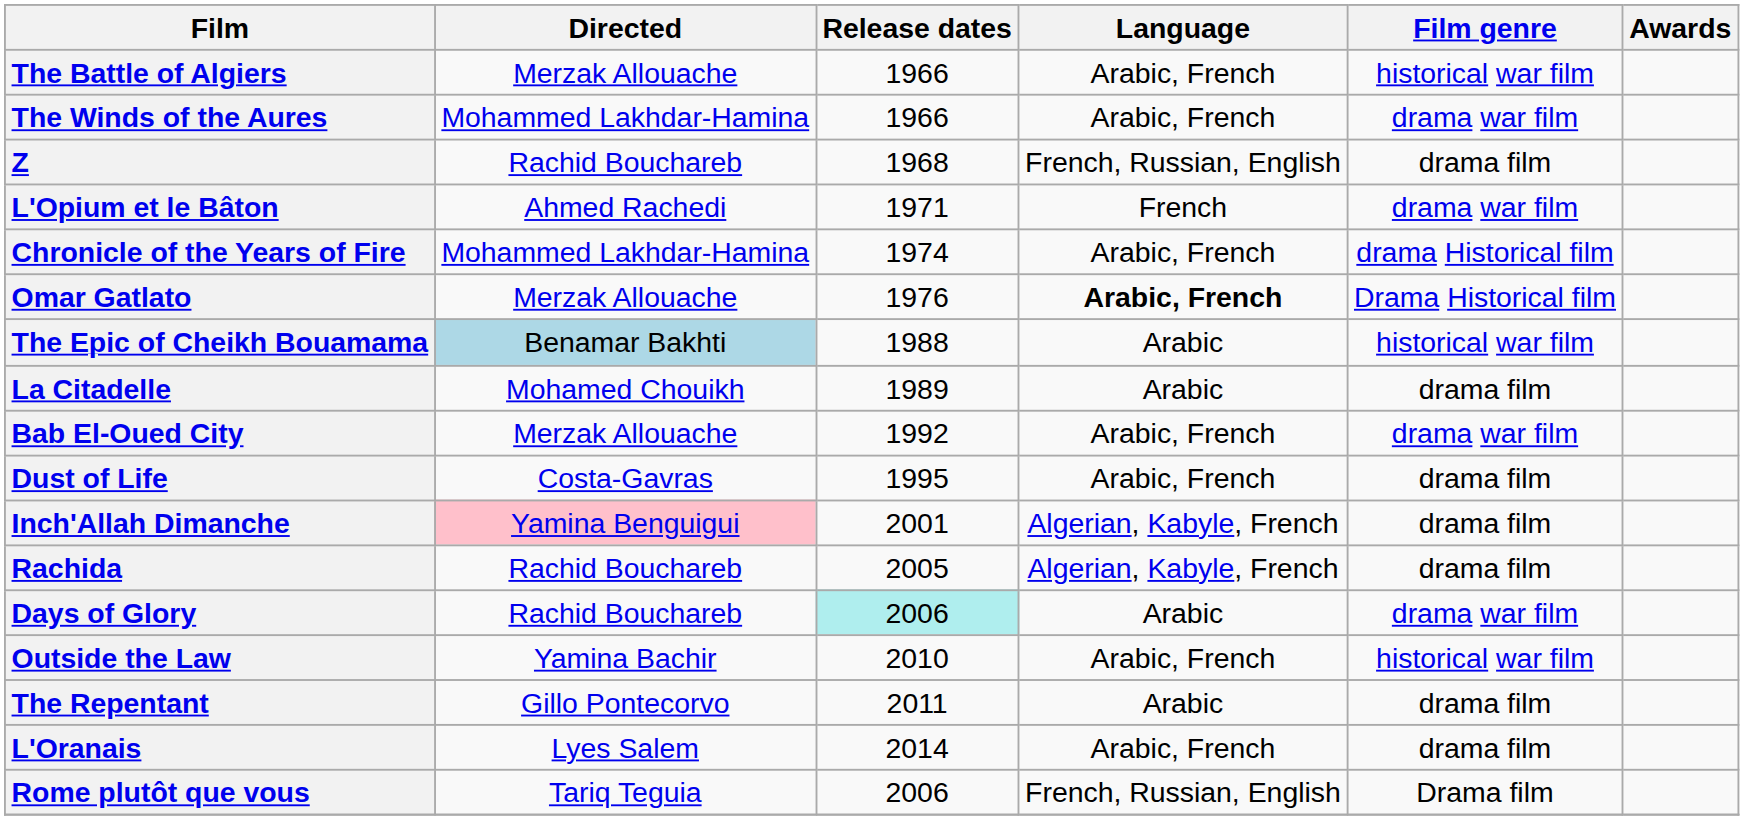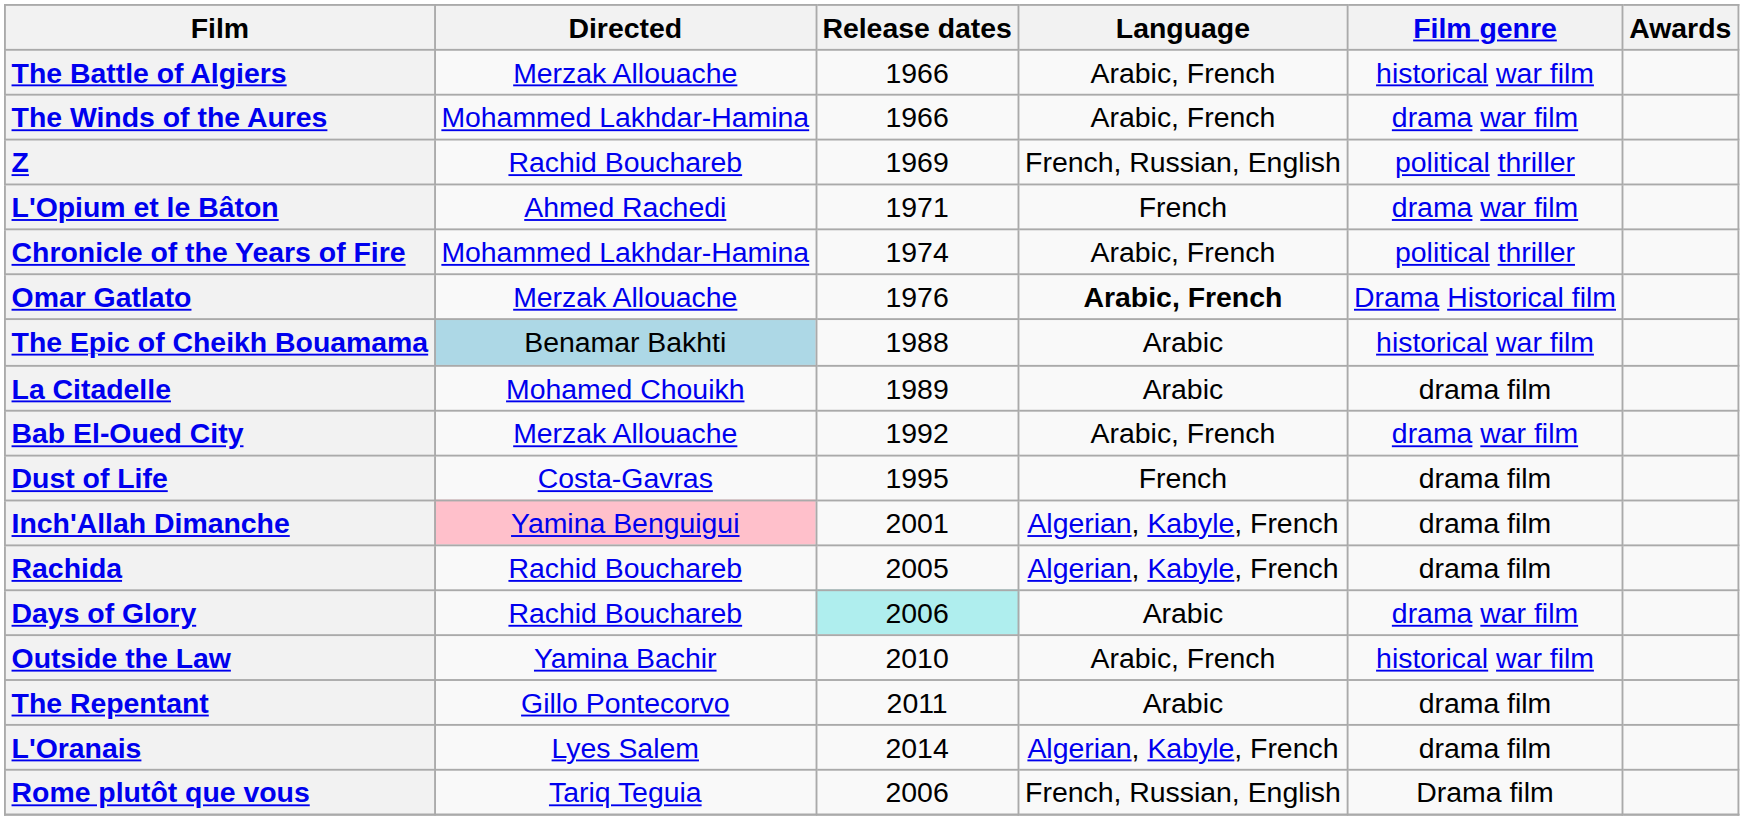Z | Release dates: 1968 -> 1969
Z | Film genre: drama film -> political thriller
Chronicle of the Years of Fire | Film genre: drama Historical film -> political thriller
Dust of Life | Language: Arabic, French -> French
L'Oranais | Language: Arabic, French -> Algerian, Kabyle, French
